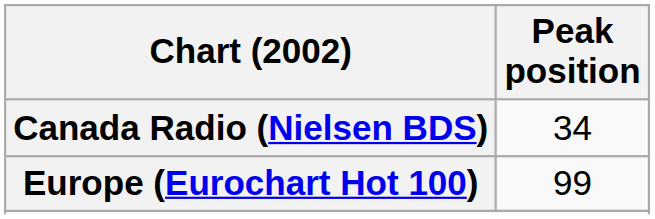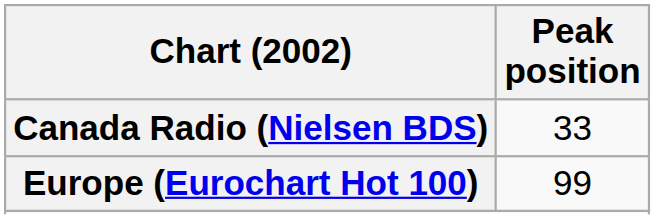Canada Radio (Nielsen BDS) | Peak position: 34 -> 33
